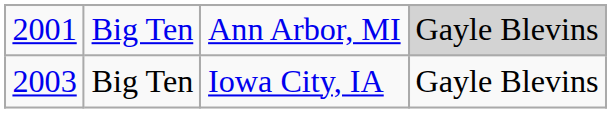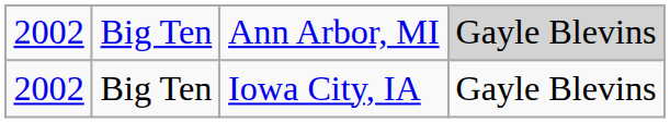Ann Arbor, MI | column 1: 2001 -> 2002
Iowa City, IA | column 1: 2003 -> 2002
